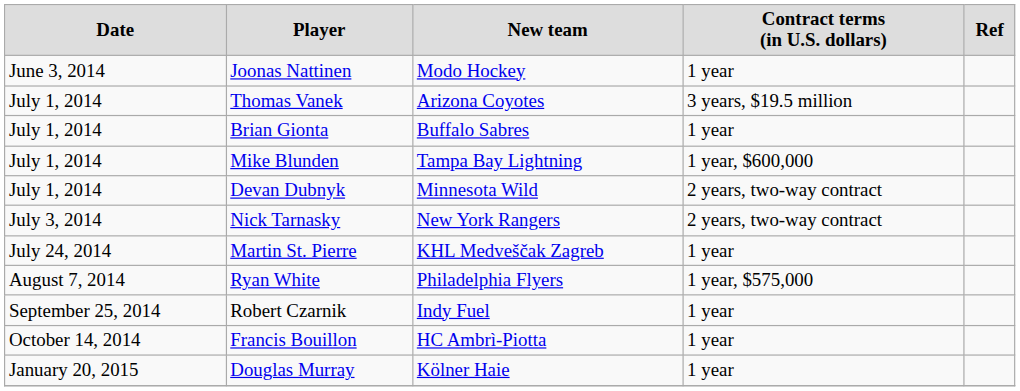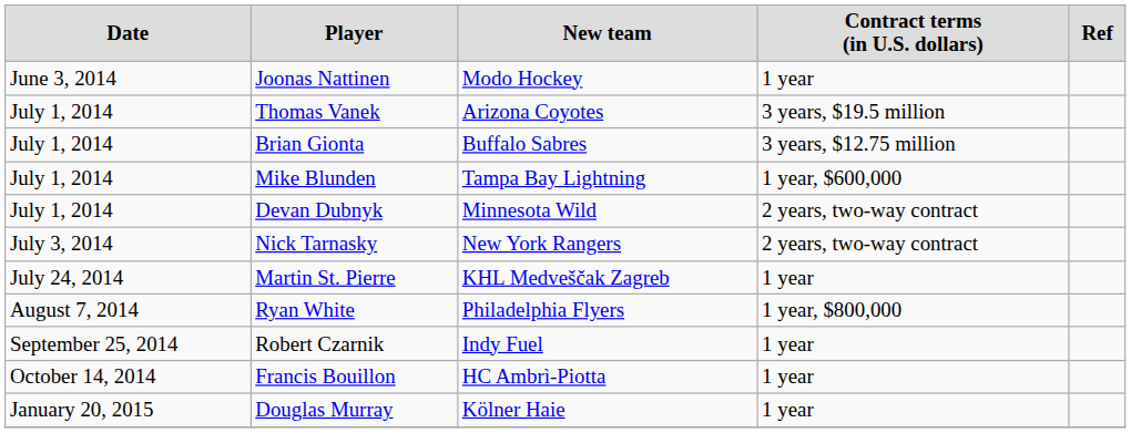Brian Gionta | column 4: 1 year -> 3 years, $12.75 million
Ryan White | column 4: 1 year, $575,000 -> 1 year, $800,000
